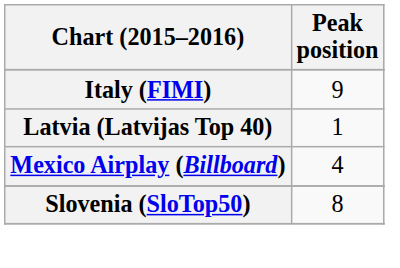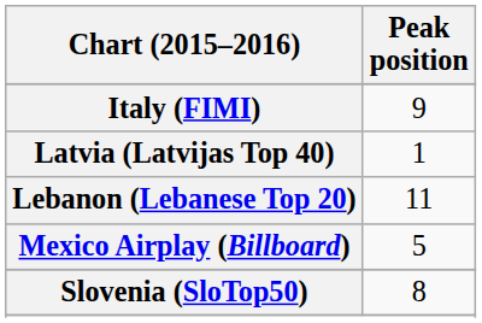+ row: Lebanon (Lebanese Top 20) | 11
Mexico Airplay (Billboard) | Peak position: 4 -> 5
